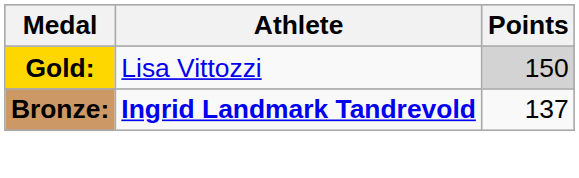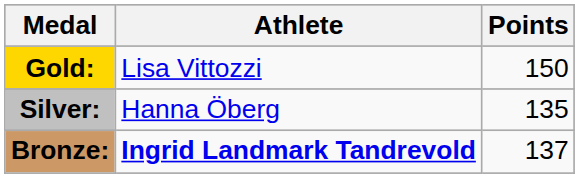Gold: | Points: lightgrey background -> no background
+ row: Silver: | Hanna Öberg | 135
